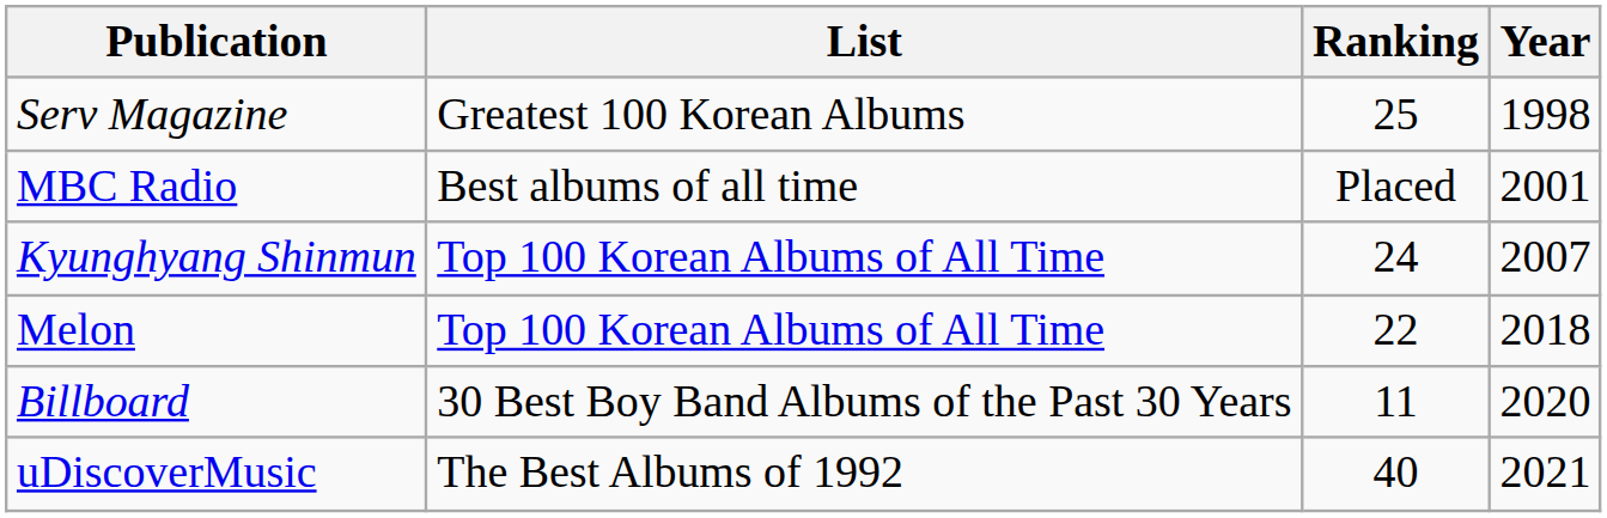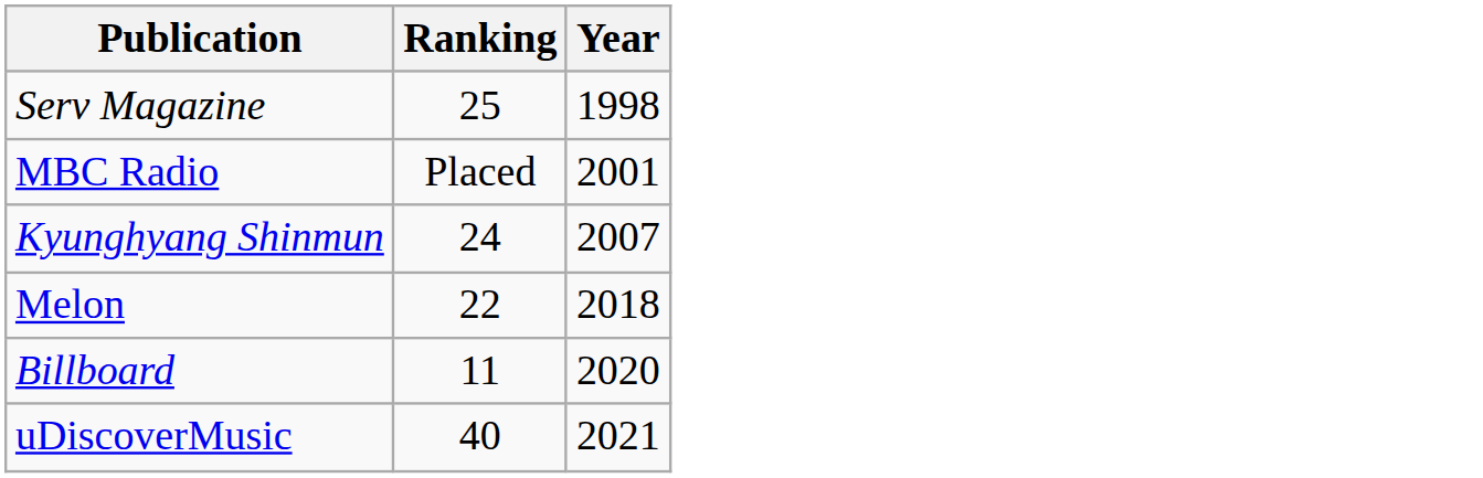- column: List | Greatest 100 Korean Albums | Best albums of all time | Top 100 Korean Albums of All Time | Top 100 Korean Albums of All Time | 30 Best Boy Band Albums of the Past 30 Years | The Best Albums of 1992
